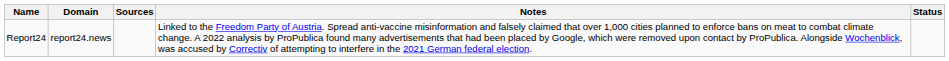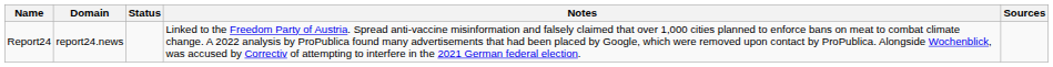columns swapped: Status <-> Sources
